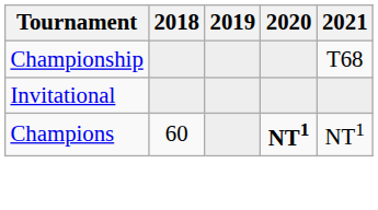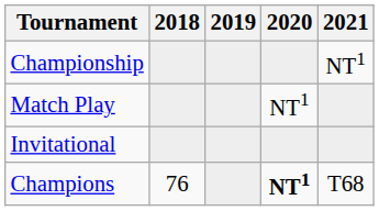Championship | 2021: T68 -> NT1
+ row: Match Play | NT1
Champions | 2018: 60 -> 76
Champions | 2021: NT1 -> T68
